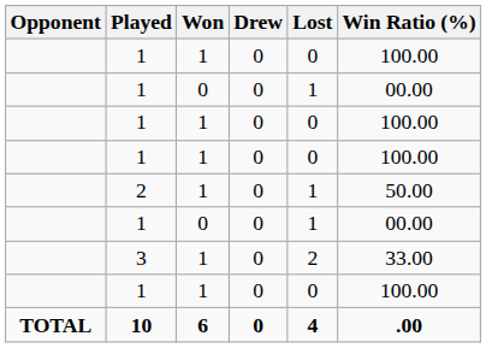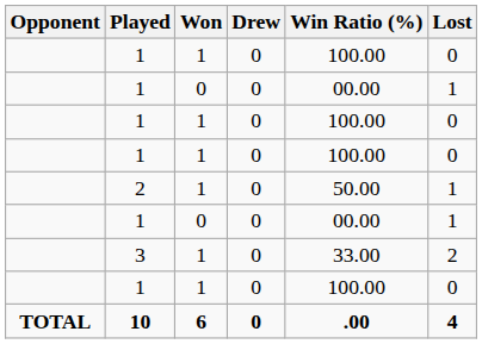columns swapped: Lost <-> Win Ratio (%)
